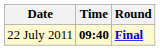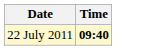- column: Round | Final
